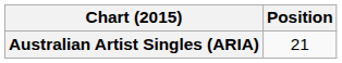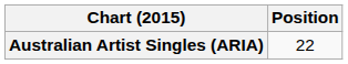Australian Artist Singles (ARIA) | Position: 21 -> 22
